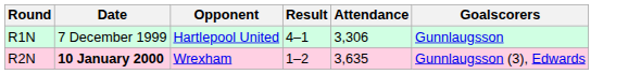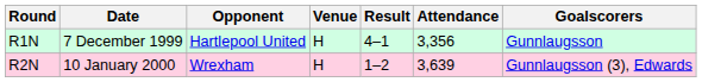+ column: Venue | H | H
R1N | Attendance: 3,306 -> 3,356
R2N | Date: bold -> normal
R2N | Attendance: 3,635 -> 3,639
